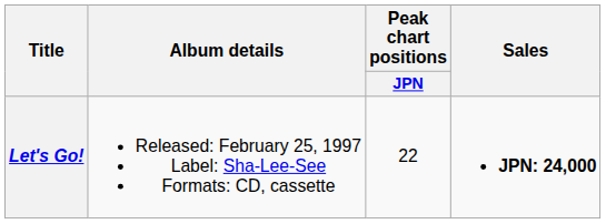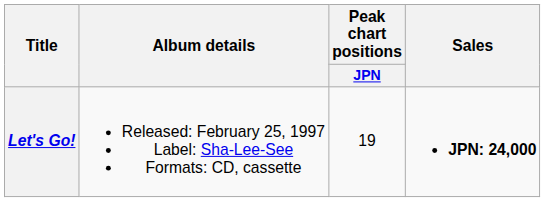Let's Go! | Peak chart positions / JPN: 22 -> 19
